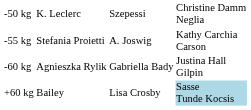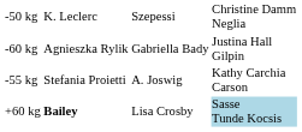rows swapped: -55 kg <-> -60 kg
+60 kg | column 2: normal -> bold
